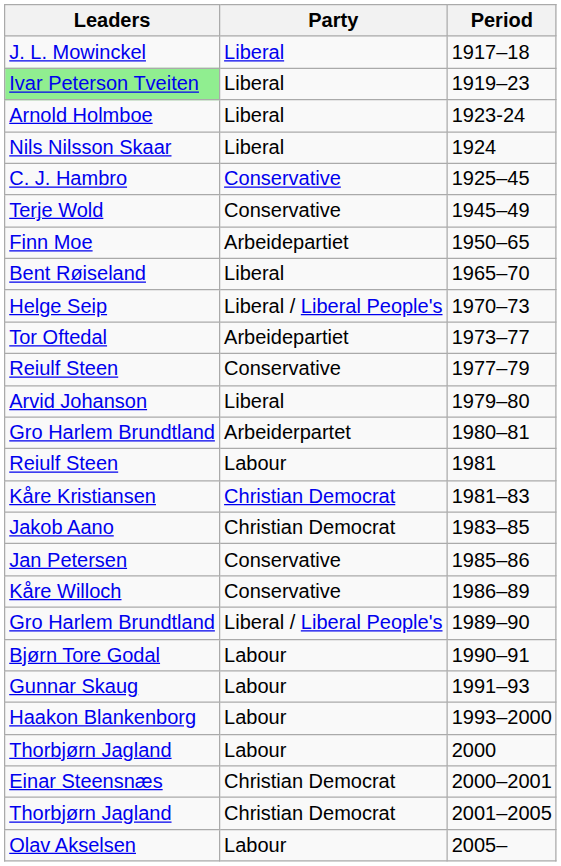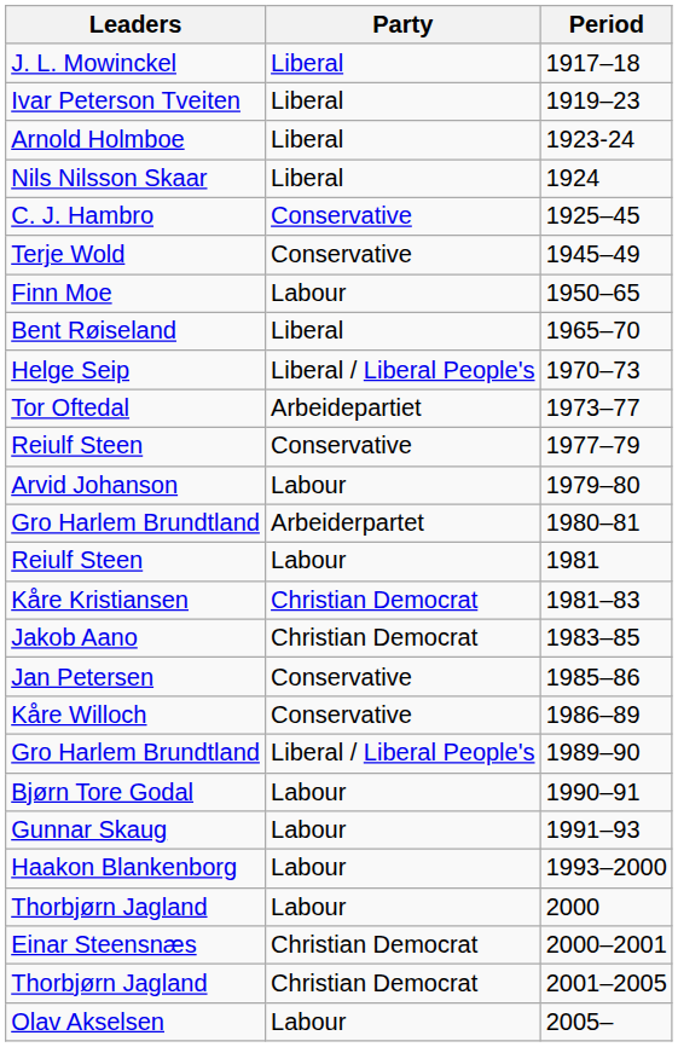1919–23 | Leaders: lightgreen background -> no background
1950–65 | Party: Arbeidepartiet -> Labour
1979–80 | Party: Liberal -> Labour
